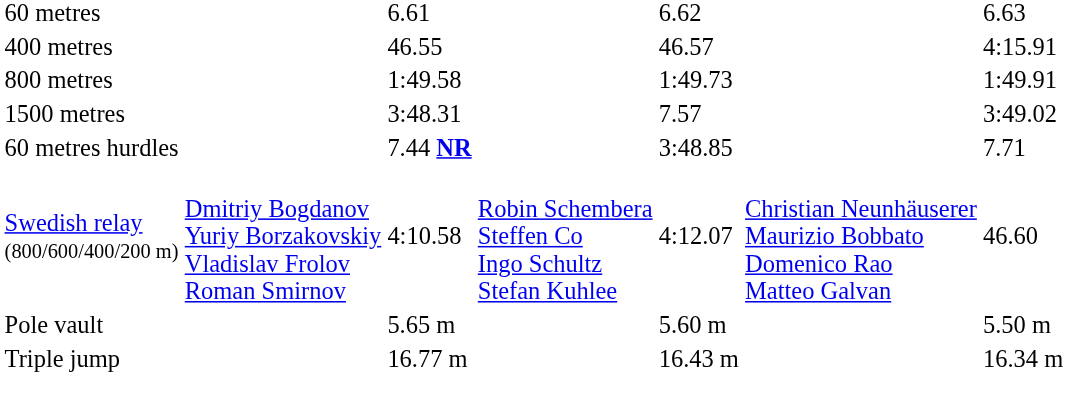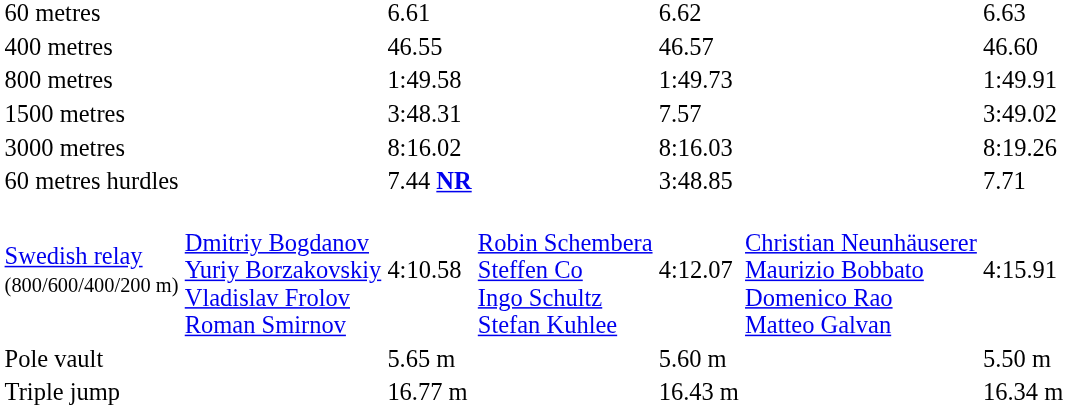400 metres | column 7: 4:15.91 -> 46.60
+ row: 3000 metres | 8:16.02 | 8:16.03 | 8:19.26
Swedish relay (800/600/400/200 m) | column 7: 46.60 -> 4:15.91
